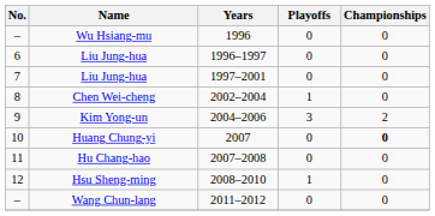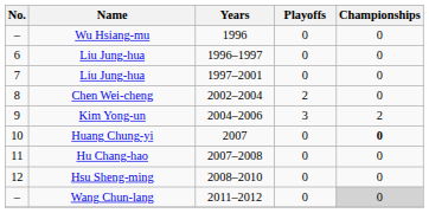2002–2004 | Playoffs: 1 -> 2
2008–2010 | Playoffs: 1 -> 0
2011–2012 | Championships: no background -> lightgrey background
